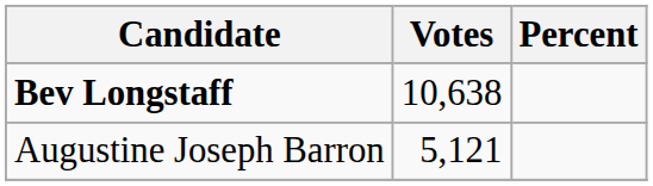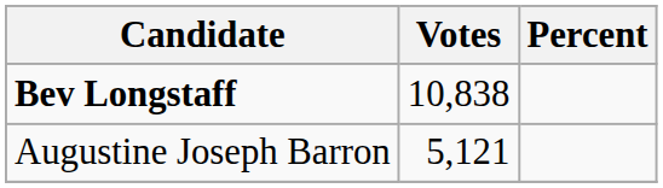Bev Longstaff | Votes: 10,638 -> 10,838
